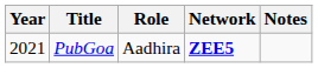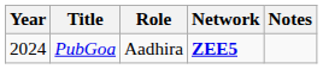PubGoa | Year: 2021 -> 2024
